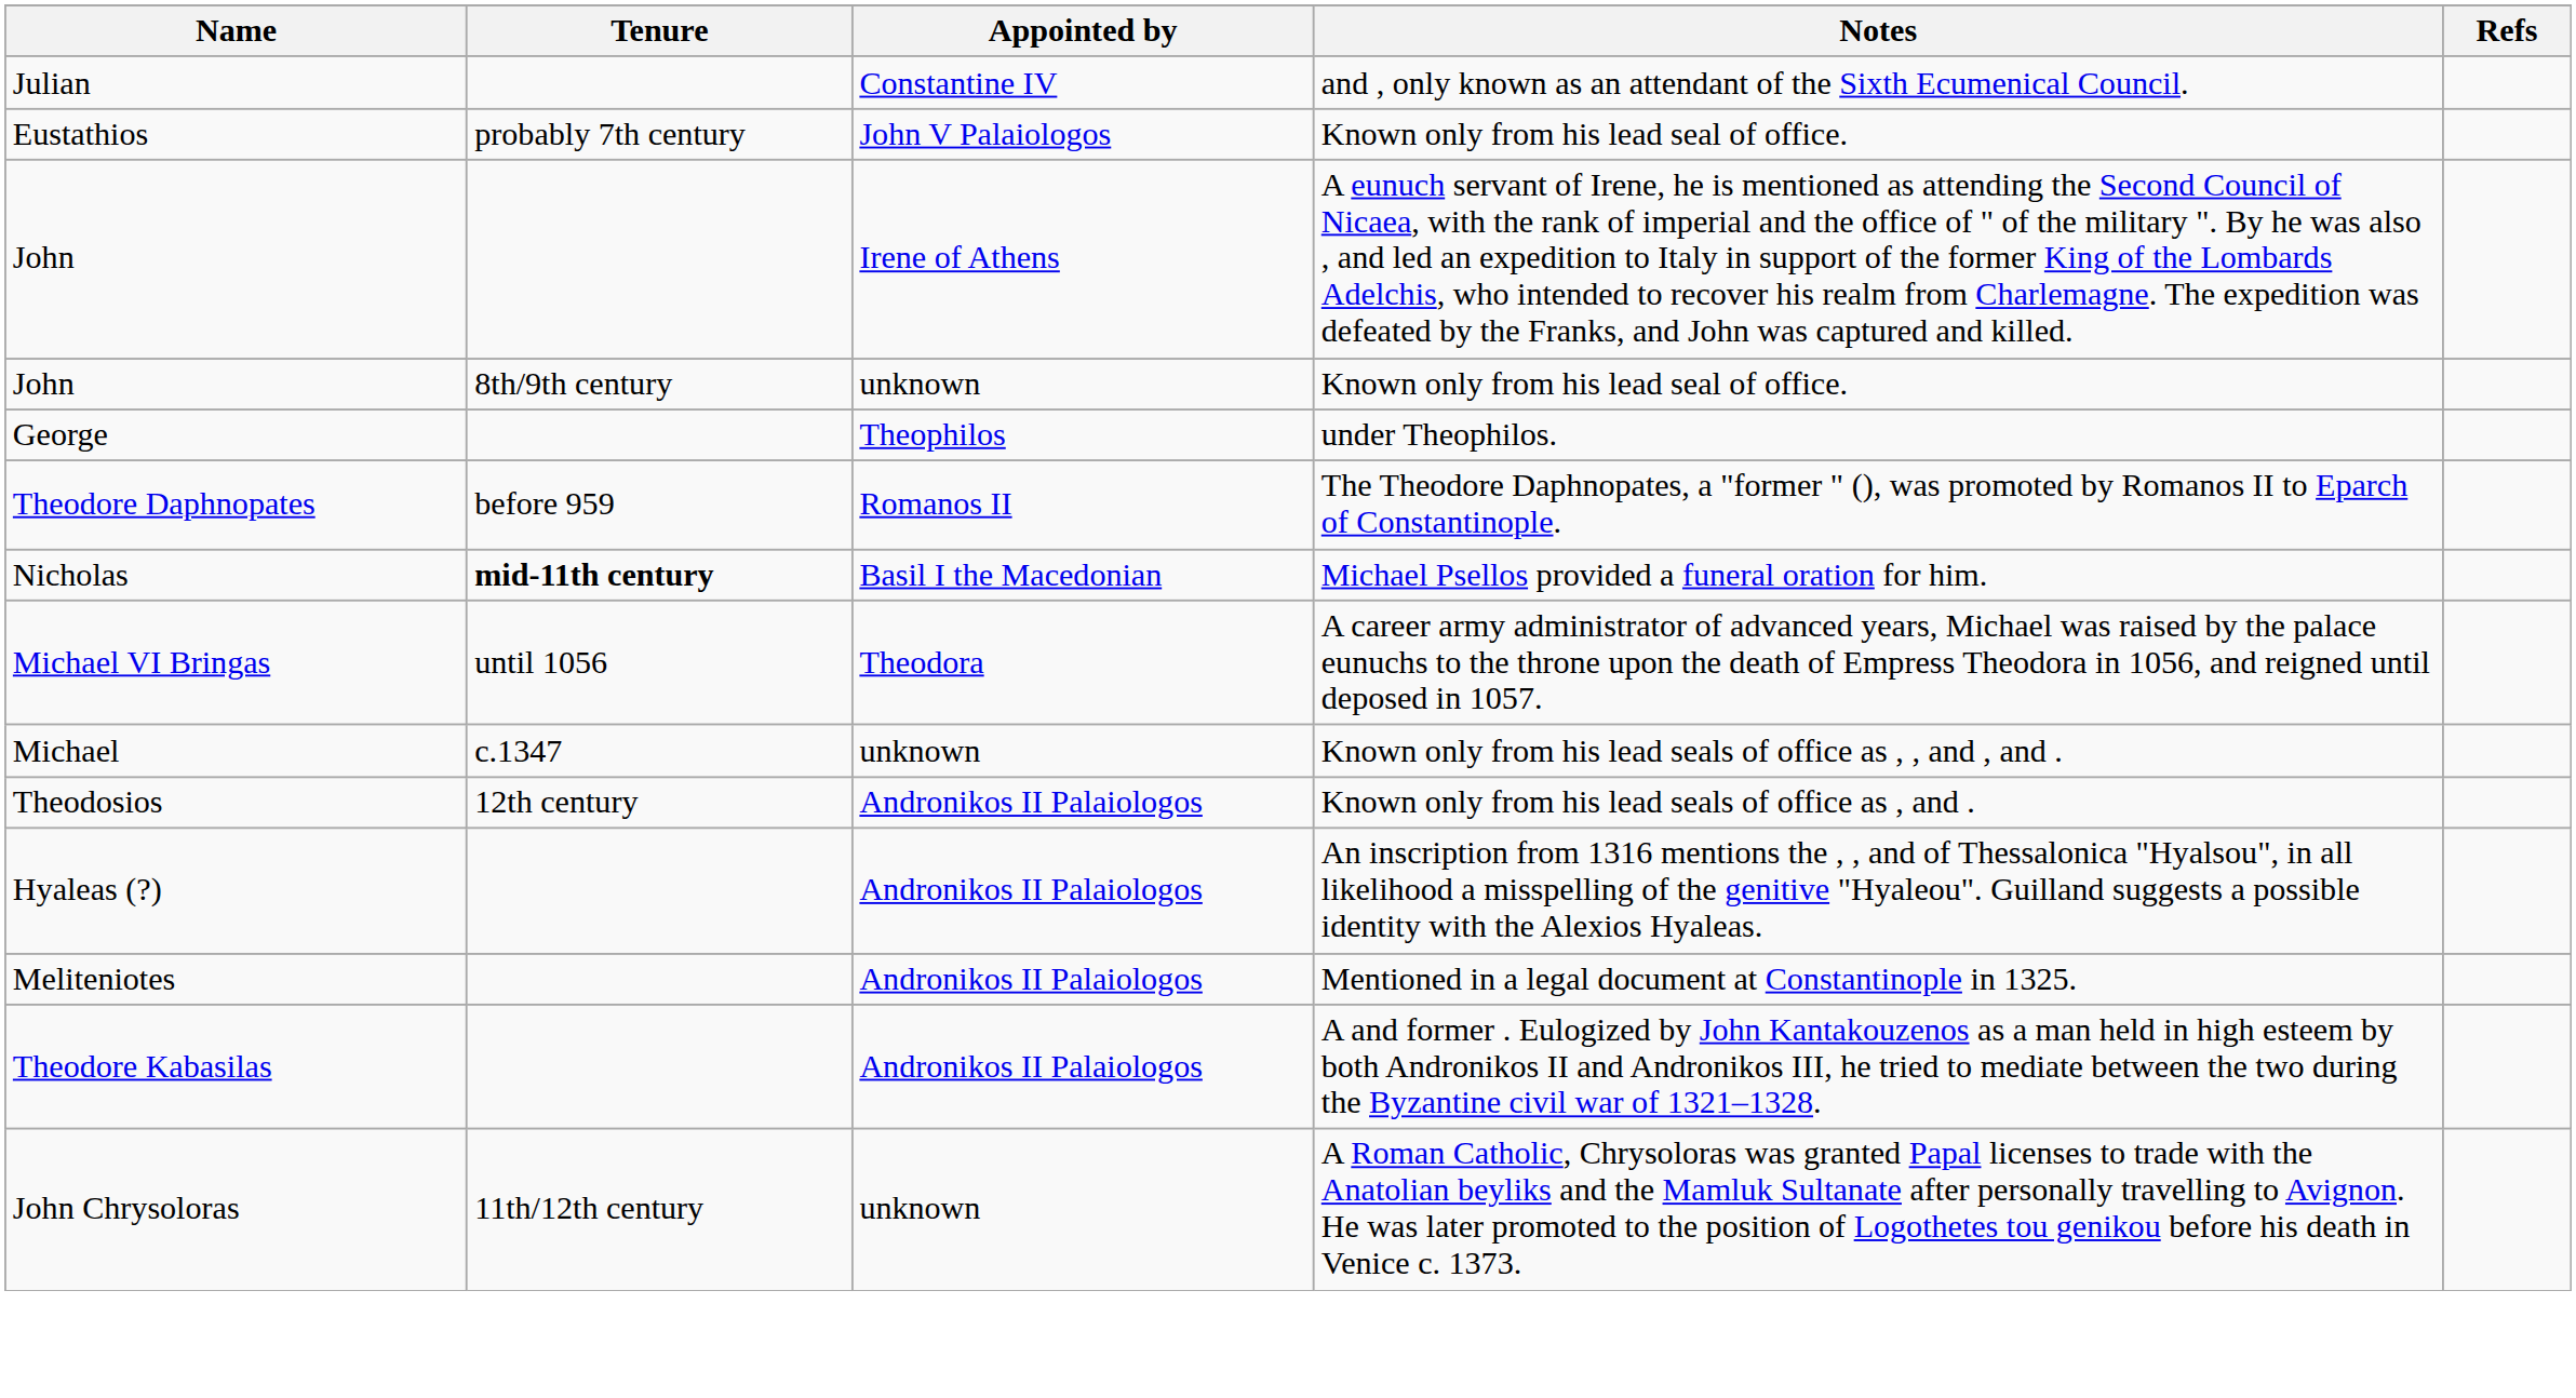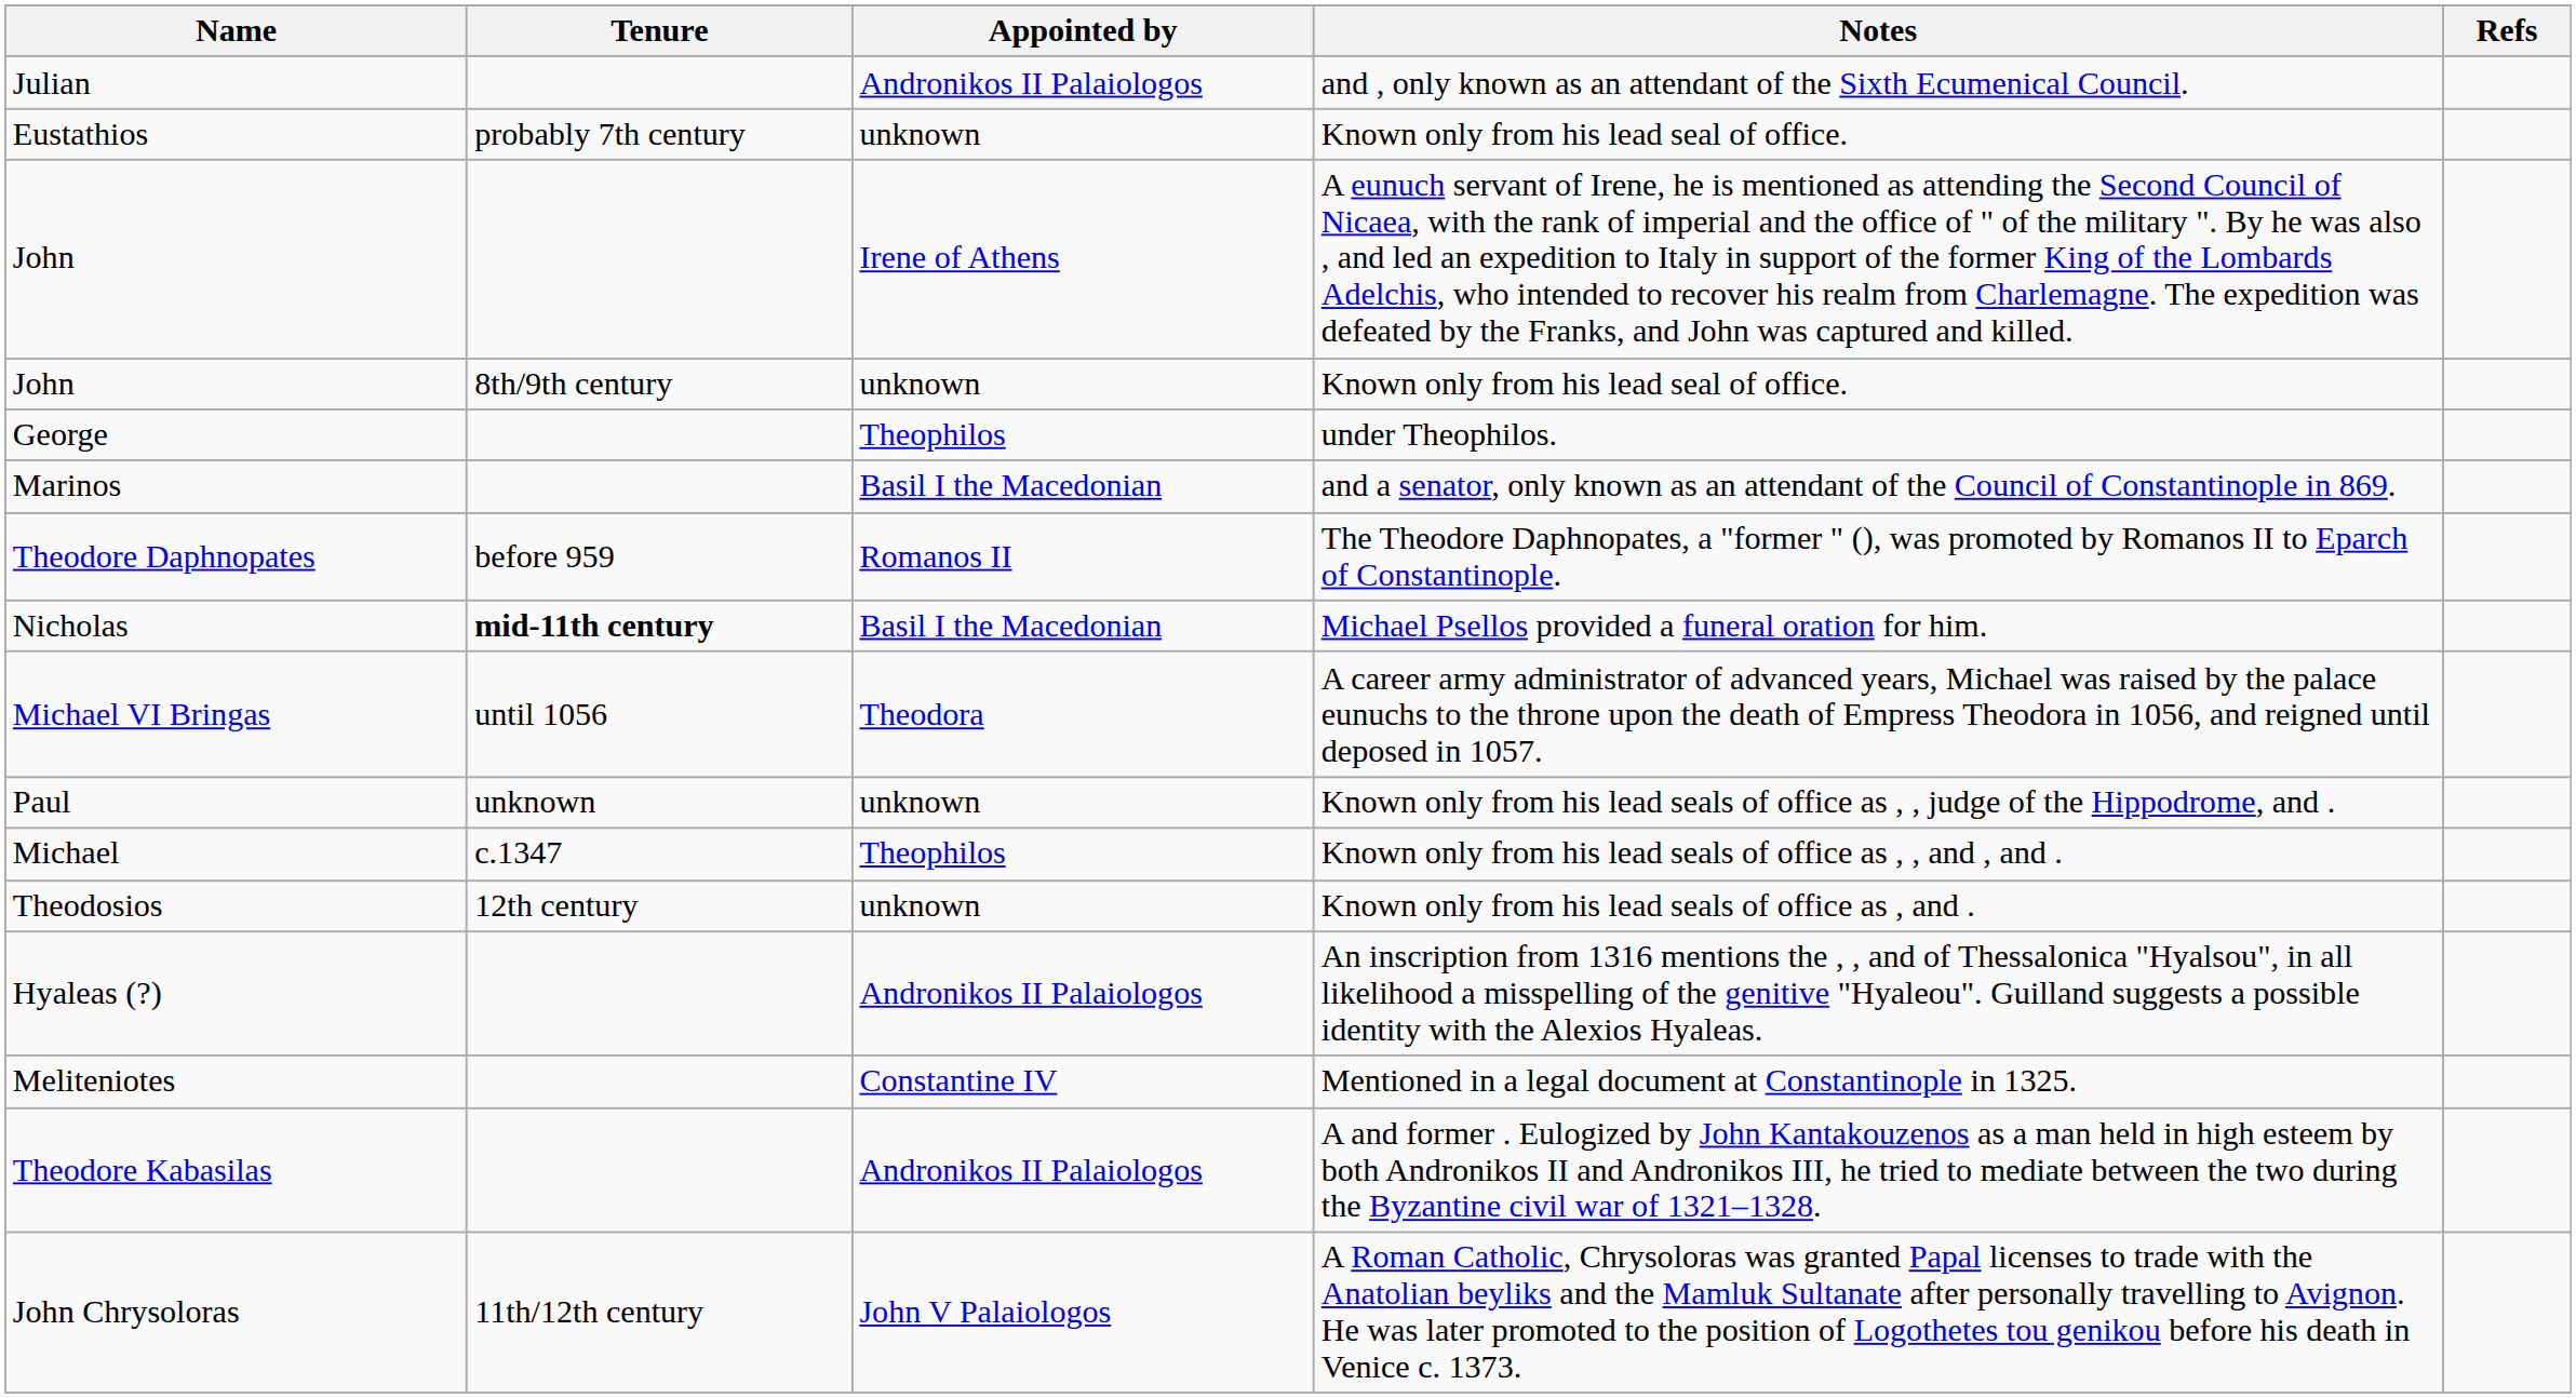Julian | Appointed by: Constantine IV -> Andronikos II Palaiologos
Eustathios | Appointed by: John V Palaiologos -> unknown
+ row: Marinos | Basil I the Macedonian | and a senator, only known as an attendant of the Council of Constantinople in 869.
+ row: Paul | unknown | unknown | Known only from his lead seals of office as , , judge of the Hippodrome, and .
Michael | Appointed by: unknown -> Theophilos
Theodosios | Appointed by: Andronikos II Palaiologos -> unknown
Meliteniotes | Appointed by: Andronikos II Palaiologos -> Constantine IV
John Chrysoloras | Appointed by: unknown -> John V Palaiologos
